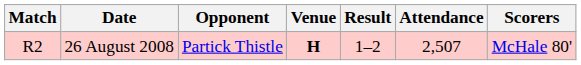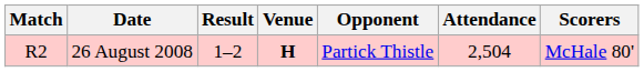columns swapped: Opponent <-> Result
26 August 2008 | Attendance: 2,507 -> 2,504
